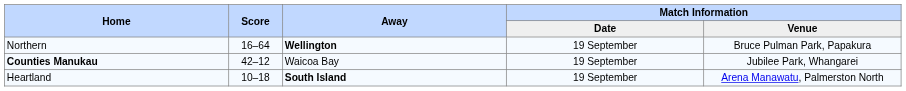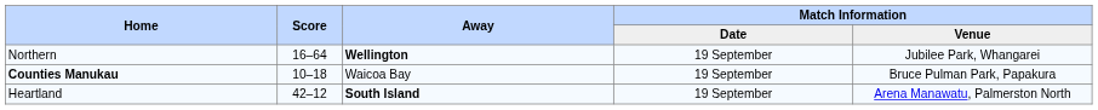Northern | Match Information / Venue: Bruce Pulman Park, Papakura -> Jubilee Park, Whangarei
Counties Manukau | Score: 42–12 -> 10–18
Counties Manukau | Match Information / Venue: Jubilee Park, Whangarei -> Bruce Pulman Park, Papakura
Heartland | Score: 10–18 -> 42–12
